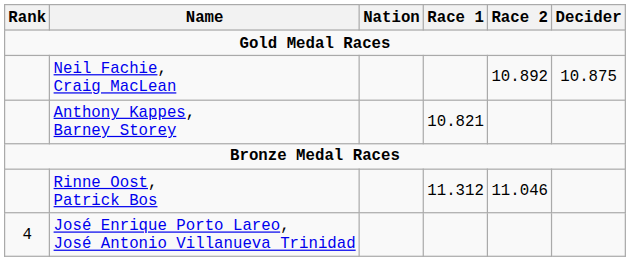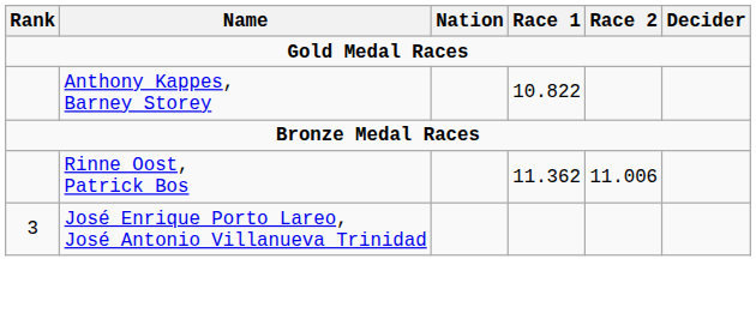- row: Neil Fachie, Craig MacLean | 10.892 | 10.875
Anthony Kappes, Barney Storey | Race 1: 10.821 -> 10.822
Rinne Oost, Patrick Bos | Race 1: 11.312 -> 11.362
Rinne Oost, Patrick Bos | Race 2: 11.046 -> 11.006
José Enrique Porto Lareo, José Antonio Villanueva Trinidad | Rank: 4 -> 3
